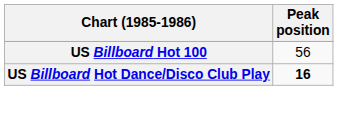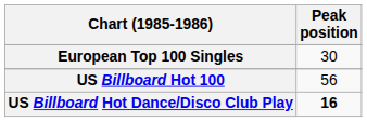+ row: European Top 100 Singles | 30
